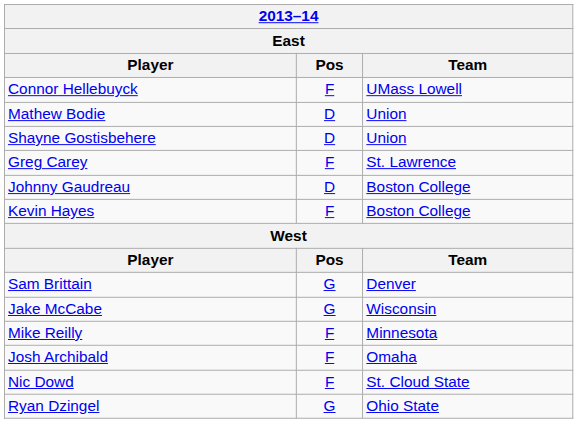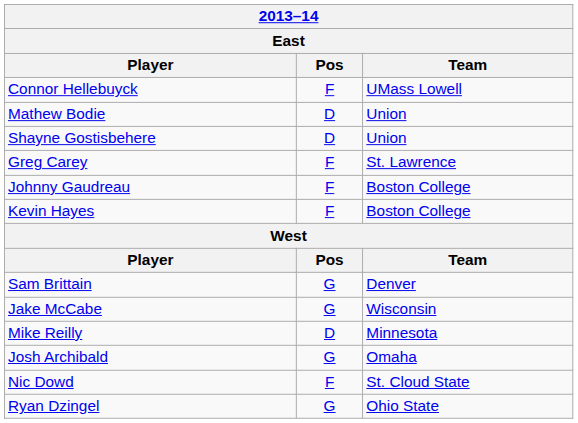Johnny Gaudreau | Pos: D -> F
Mike Reilly | Pos: F -> D
Josh Archibald | Pos: F -> G
